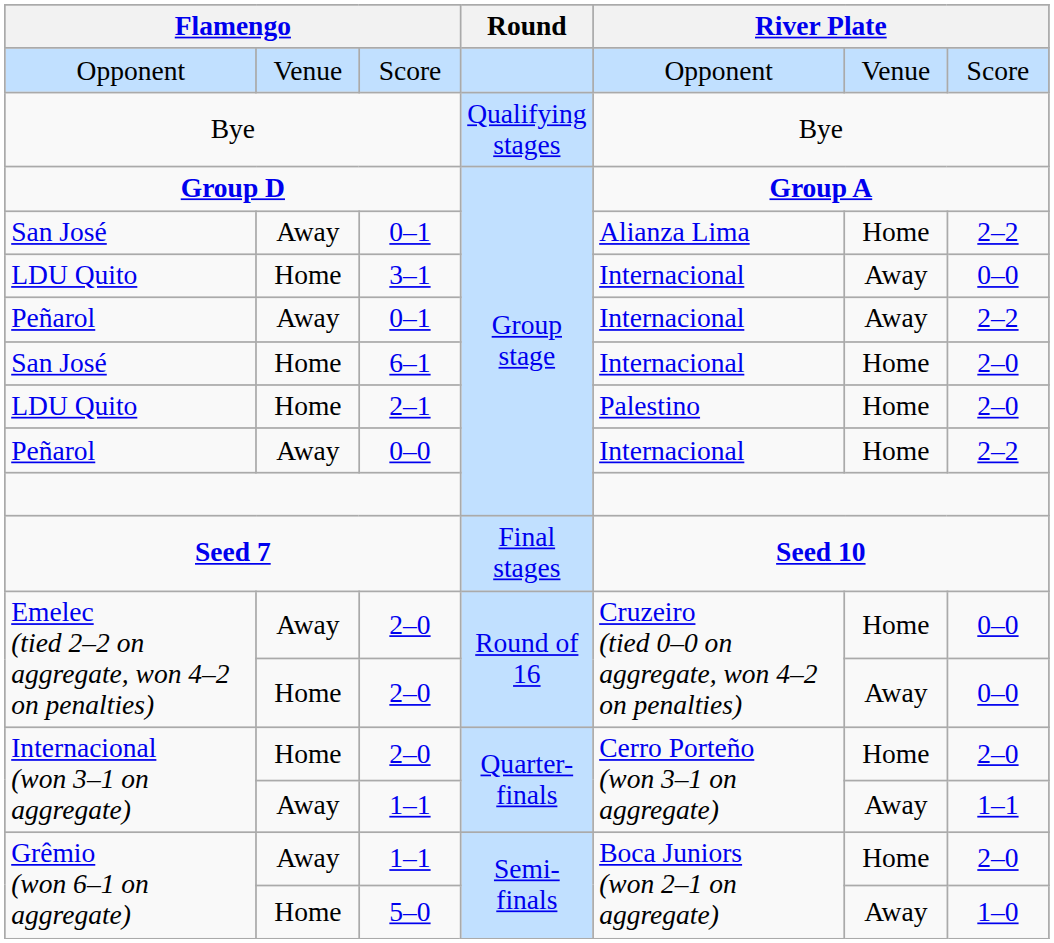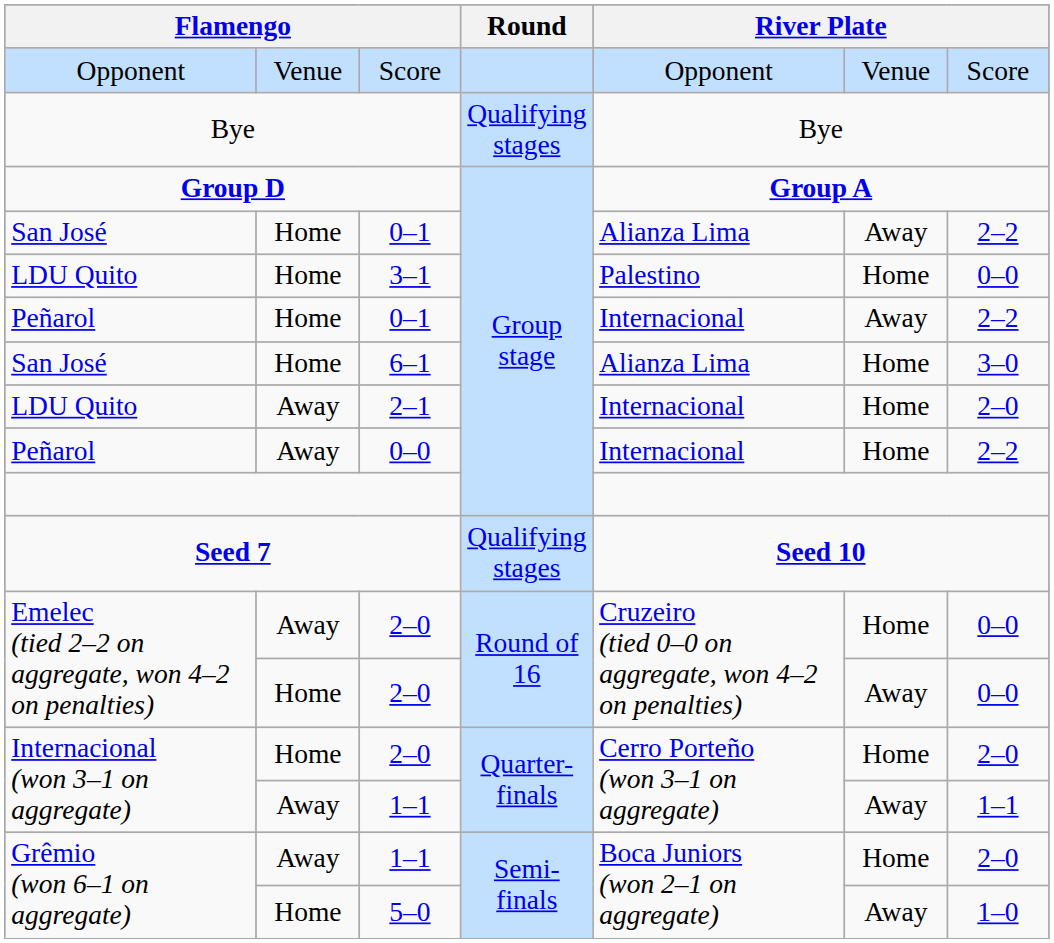San José / 0–1 | column 2: Away -> Home
San José / 0–1 | column 6: Home -> Away
3–1 | column 5: Internacional -> Palestino
3–1 | column 6: Away -> Home
Peñarol / 0–1 | column 2: Away -> Home
6–1 | column 5: Internacional -> Alianza Lima
6–1 | column 7: 2–0 -> 3–0
2–1 | column 2: Home -> Away
2–1 | column 5: Palestino -> Internacional
Seed 7 | Round: Final stages -> Qualifying stages
